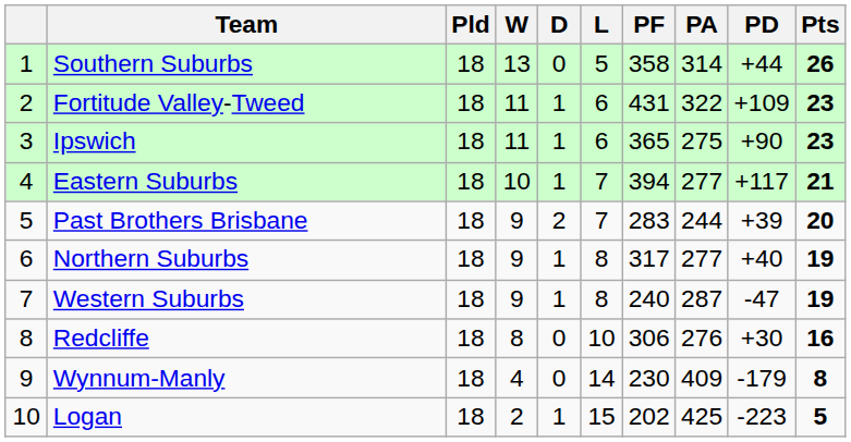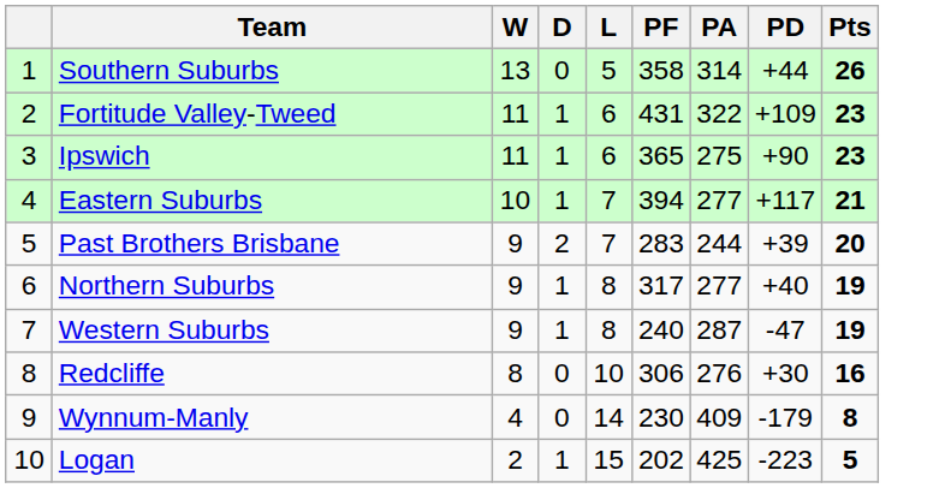- column: Pld | 18 | 18 | 18 | 18 | 18 | 18 | 18 | 18 | 18 | 18
